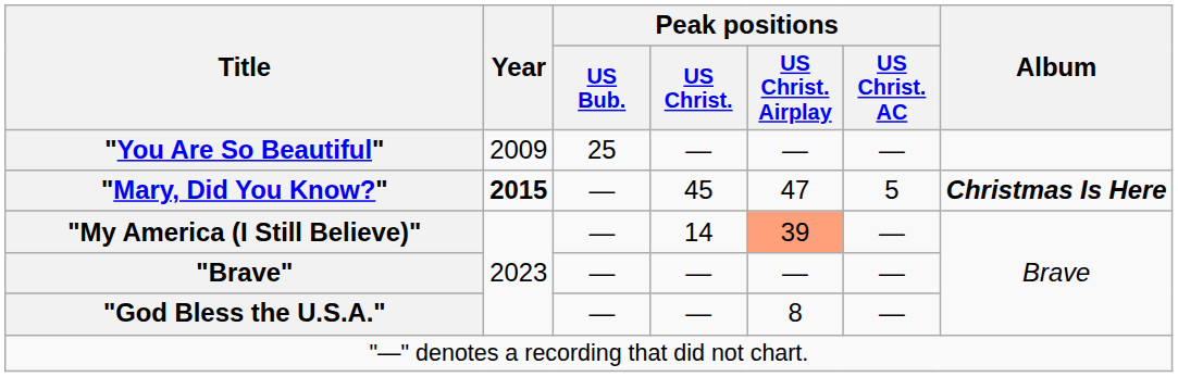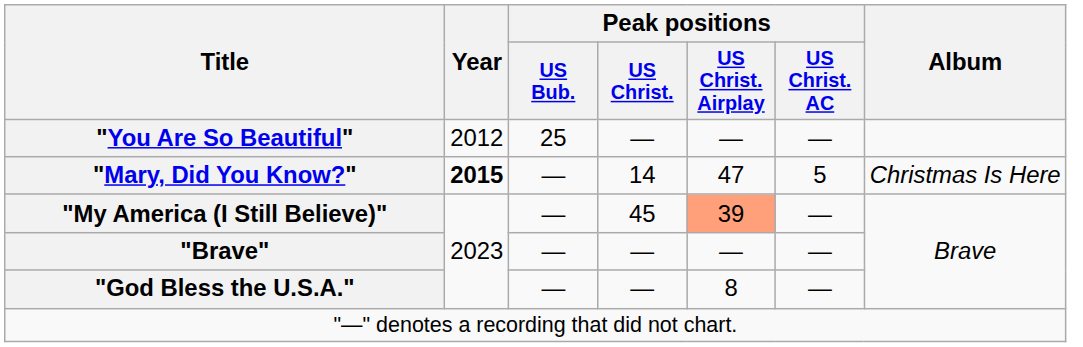"You Are So Beautiful" | Year: 2009 -> 2012
"Mary, Did You Know?" | Peak positions / US Christ.: 45 -> 14
"Mary, Did You Know?" | Album: bold -> normal
"My America (I Still Believe)" | Peak positions / US Christ.: 14 -> 45
